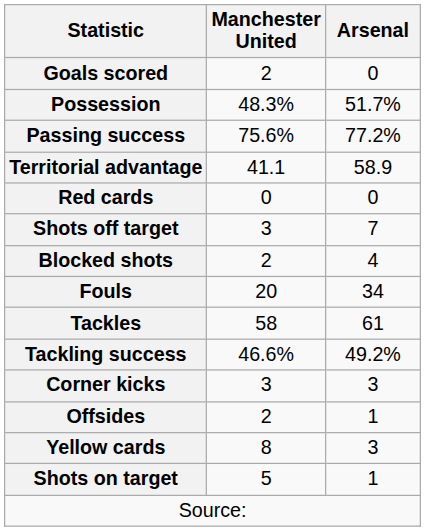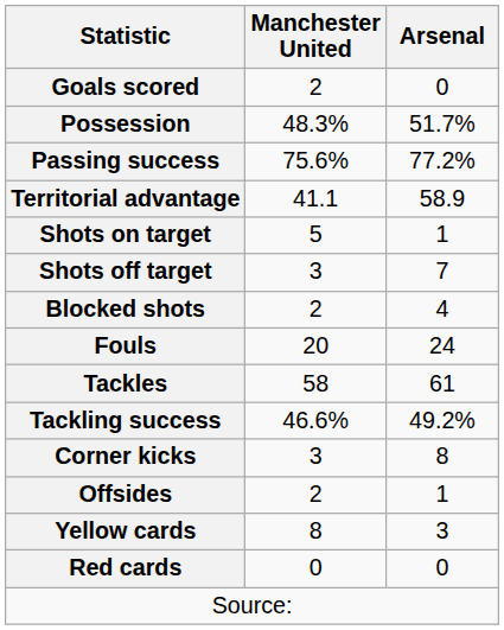rows swapped: Shots on target <-> Red cards
Fouls | Arsenal: 34 -> 24
Corner kicks | Arsenal: 3 -> 8
